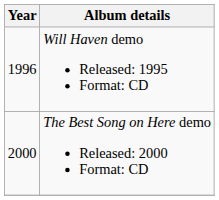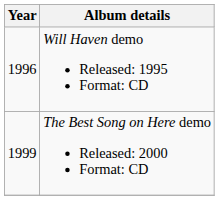The Best Song on Here demo Released: 2000 Format: CD | Year: 2000 -> 1999
